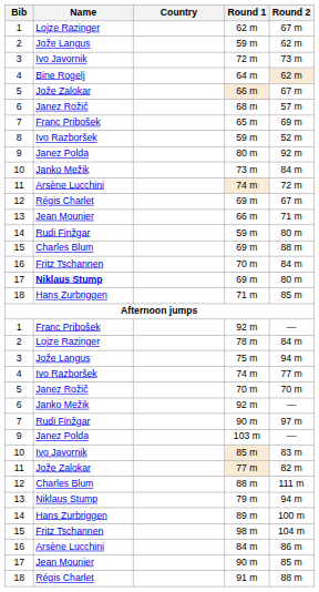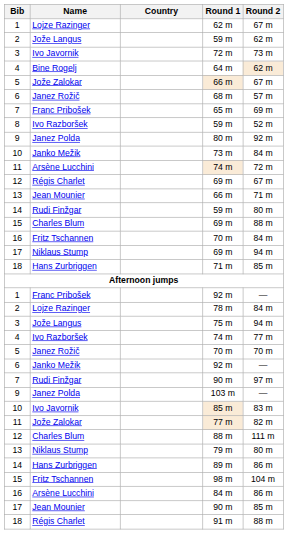17 / 69 m | Name: bold -> normal
17 / 69 m | Round 2: 80 m -> 94 m
79 m | Round 2: 94 m -> 80 m
89 m | Round 2: 100 m -> 86 m
